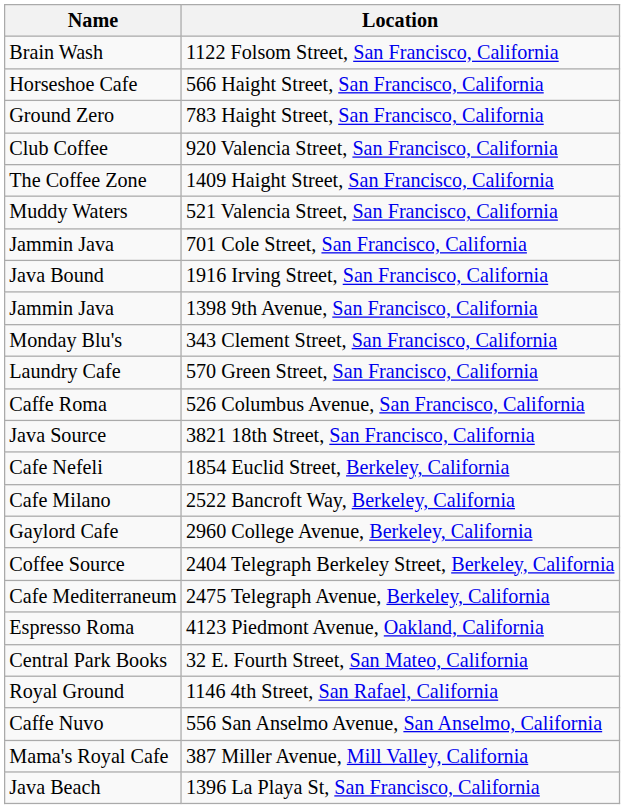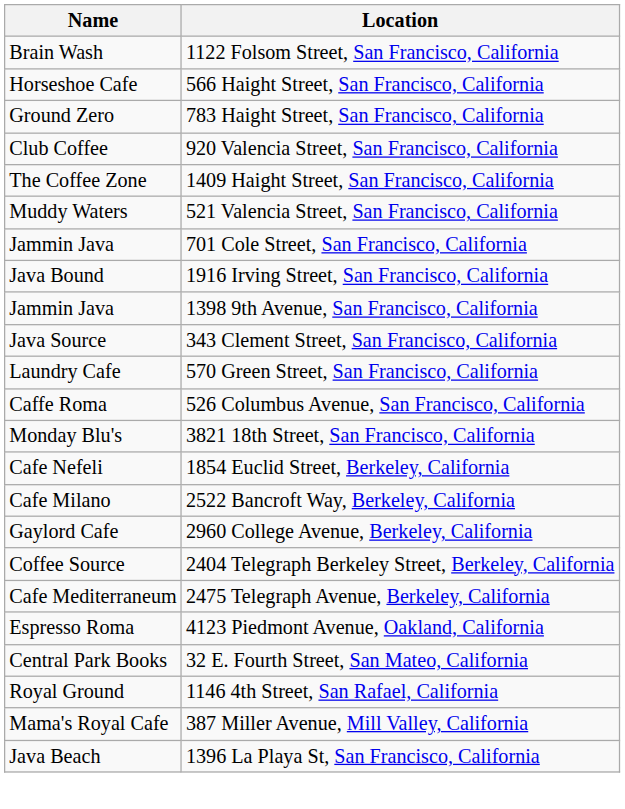343 Clement Street, San Francisco, California | Name: Monday Blu's -> Java Source
3821 18th Street, San Francisco, California | Name: Java Source -> Monday Blu's
- row: Caffe Nuvo | 556 San Anselmo Avenue, San Anselmo, California
